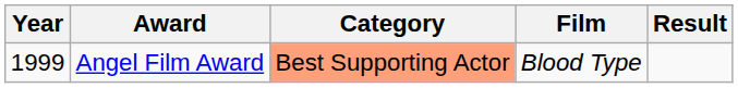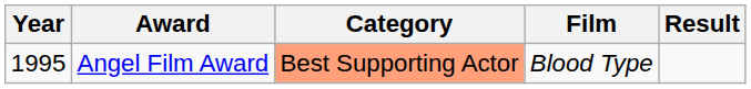Angel Film Award | Year: 1999 -> 1995
